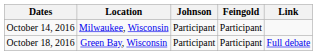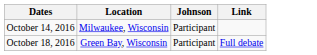- column: Feingold | Participant | Participant
